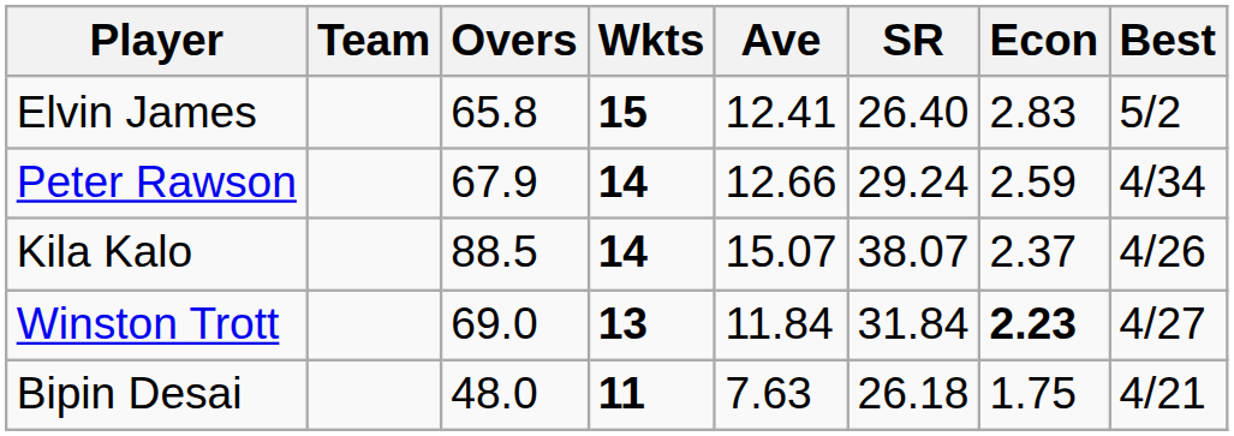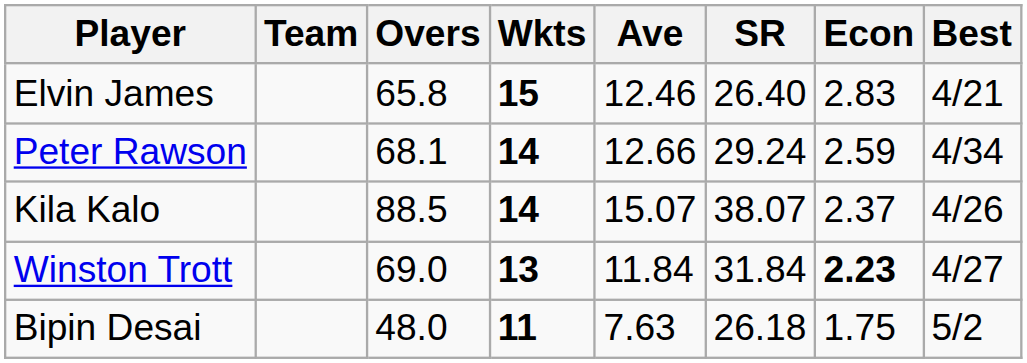Elvin James | Ave: 12.41 -> 12.46
Elvin James | Best: 5/2 -> 4/21
Peter Rawson | Overs: 67.9 -> 68.1
Bipin Desai | Best: 4/21 -> 5/2
